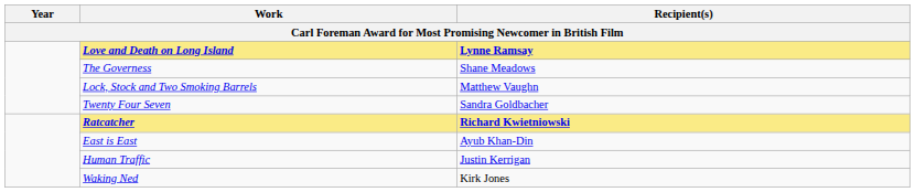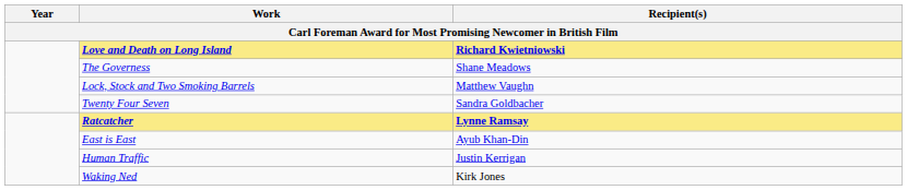Love and Death on Long Island | Recipient(s): Lynne Ramsay -> Richard Kwietniowski
Ratcatcher | Recipient(s): Richard Kwietniowski -> Lynne Ramsay
